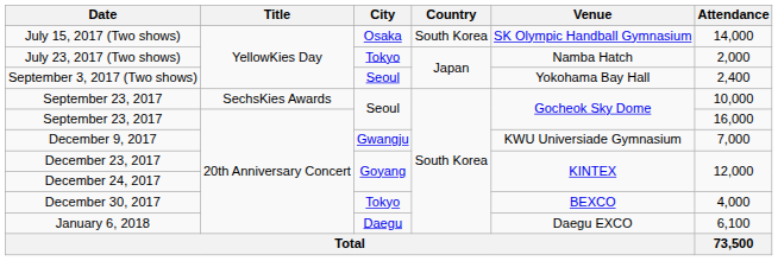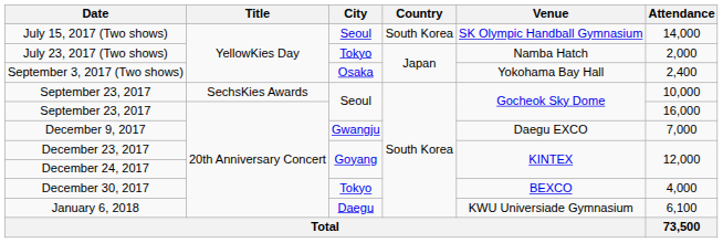July 15, 2017 (Two shows) | City: Osaka -> Seoul
September 3, 2017 (Two shows) | City: Seoul -> Osaka
December 9, 2017 | Venue: KWU Universiade Gymnasium -> Daegu EXCO
January 6, 2018 | Venue: Daegu EXCO -> KWU Universiade Gymnasium
